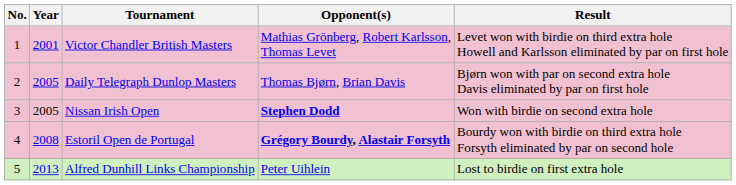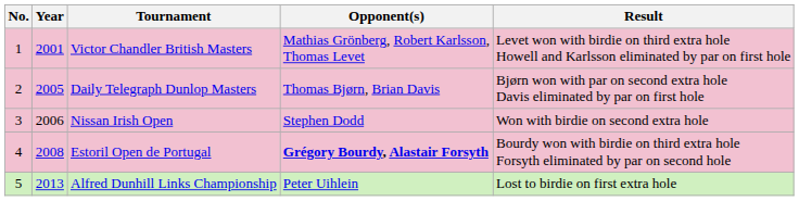Nissan Irish Open | Year: 2005 -> 2006
Nissan Irish Open | Opponent(s): bold -> normal
